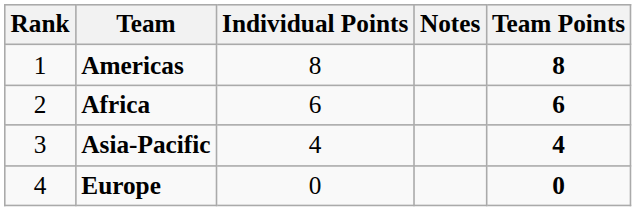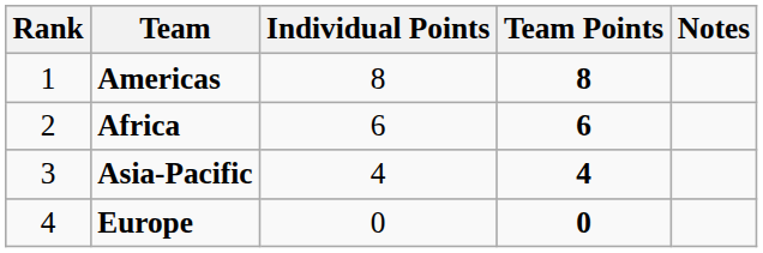columns swapped: Team Points <-> Notes
